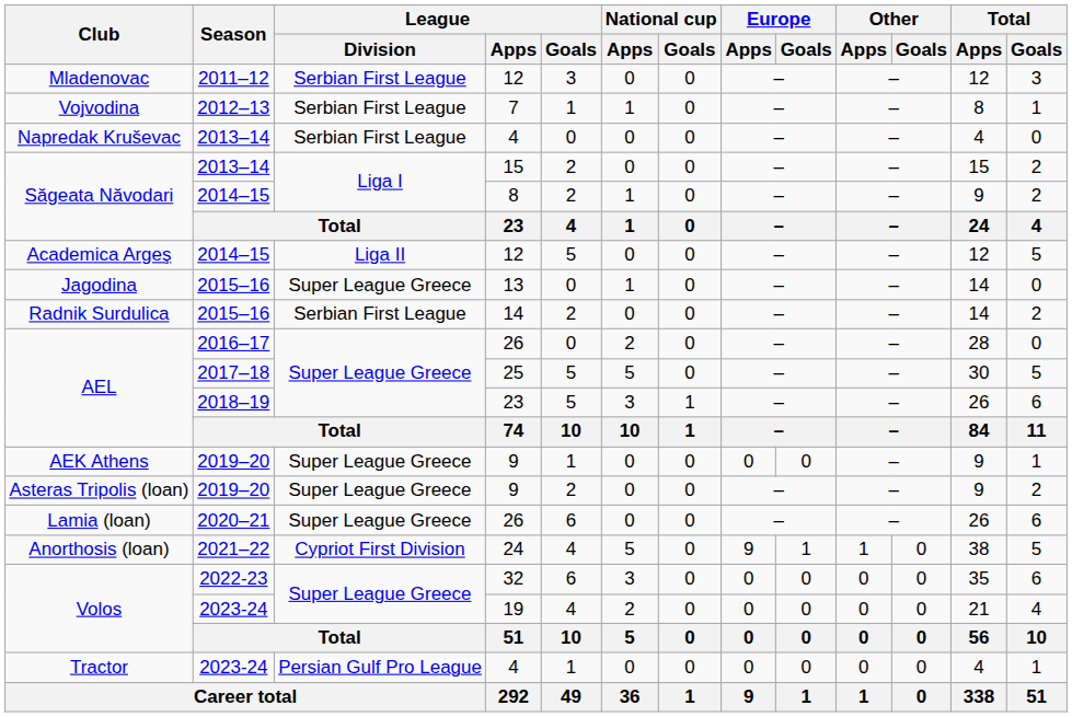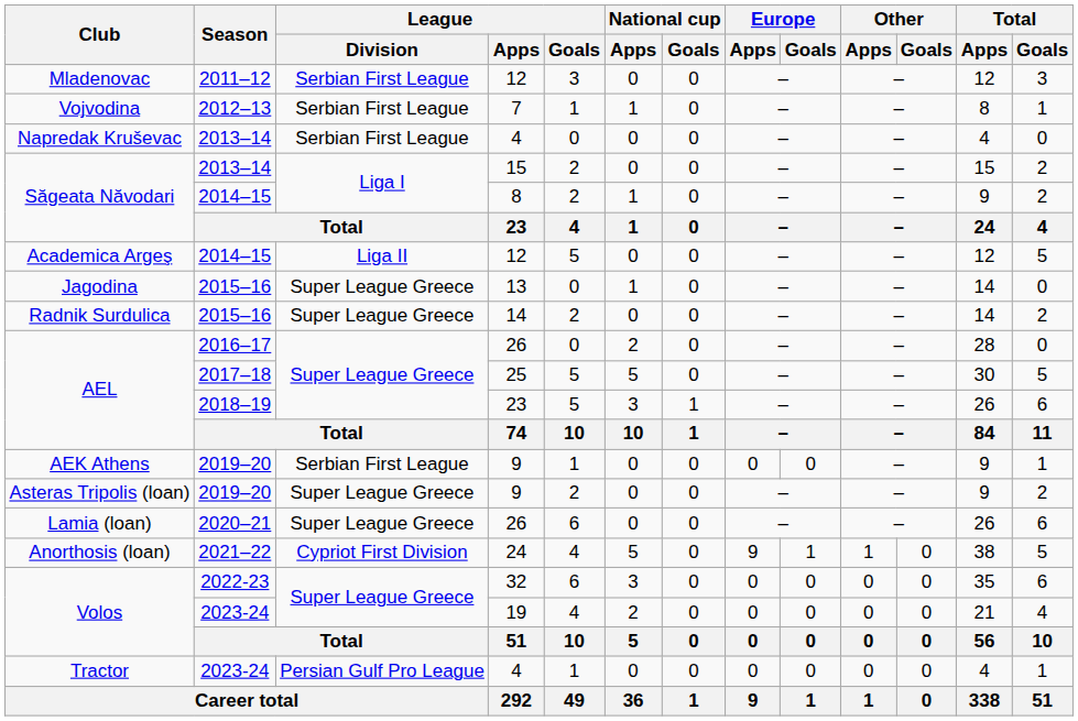Radnik Surdulica | League / Division: Serbian First League -> Super League Greece
AEK Athens | League / Division: Super League Greece -> Serbian First League
